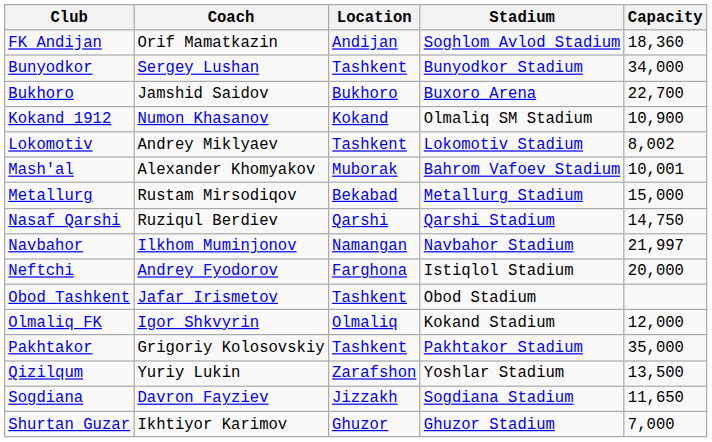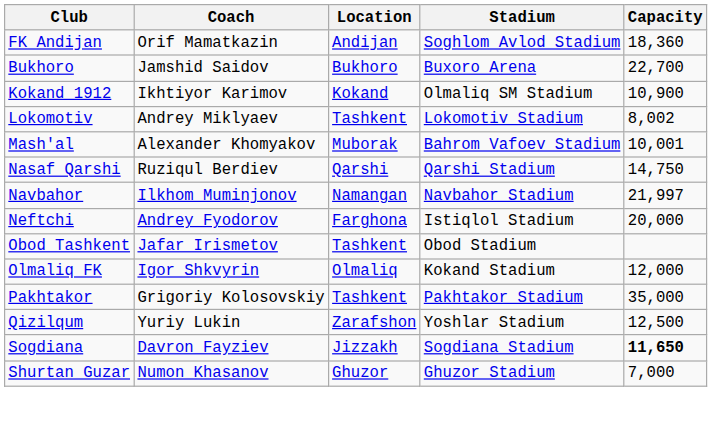- row: Bunyodkor | Sergey Lushan | Tashkent | Bunyodkor Stadium | 34,000
Kokand 1912 | Coach: Numon Khasanov -> Ikhtiyor Karimov
- row: Metallurg | Rustam Mirsodiqov | Bekabad | Metallurg Stadium | 15,000
Qizilqum | Capacity: 13,500 -> 12,500
Sogdiana | Capacity: normal -> bold
Shurtan Guzar | Coach: Ikhtiyor Karimov -> Numon Khasanov
